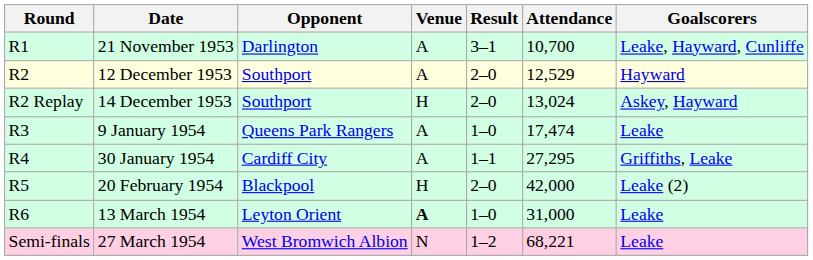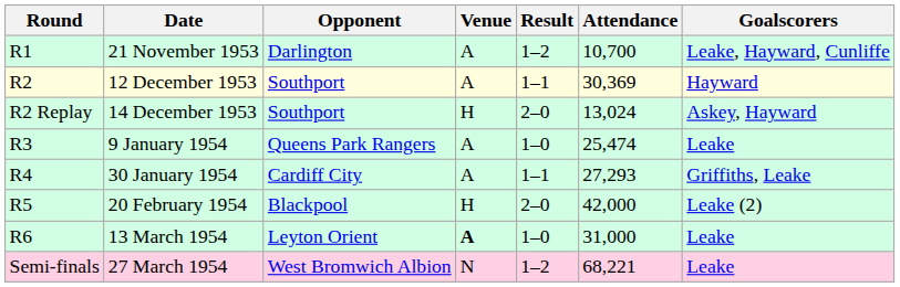21 November 1953 | Result: 3–1 -> 1–2
12 December 1953 | Result: 2–0 -> 1–1
12 December 1953 | Attendance: 12,529 -> 30,369
9 January 1954 | Attendance: 17,474 -> 25,474
30 January 1954 | Attendance: 27,295 -> 27,293
